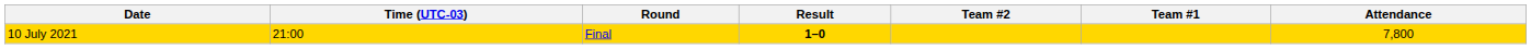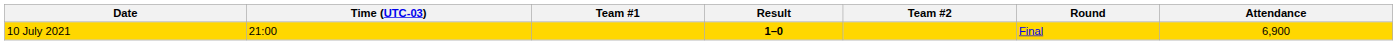columns swapped: Team #1 <-> Round
10 July 2021 | Attendance: 7,800 -> 6,900
